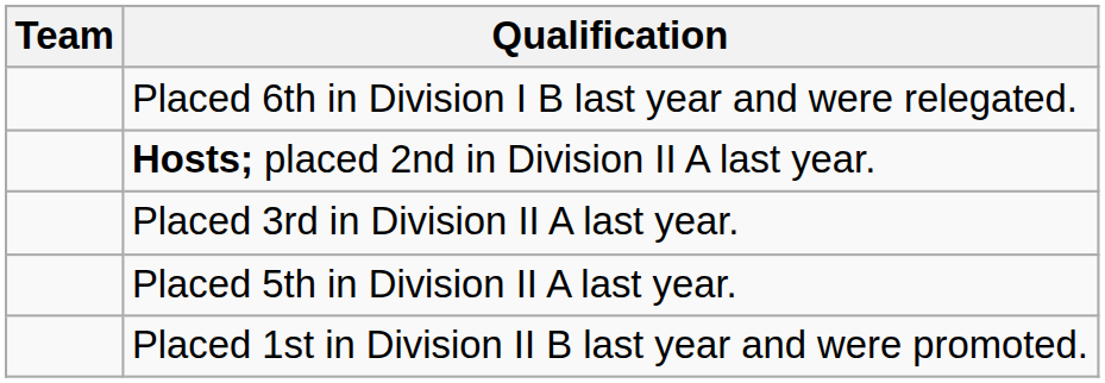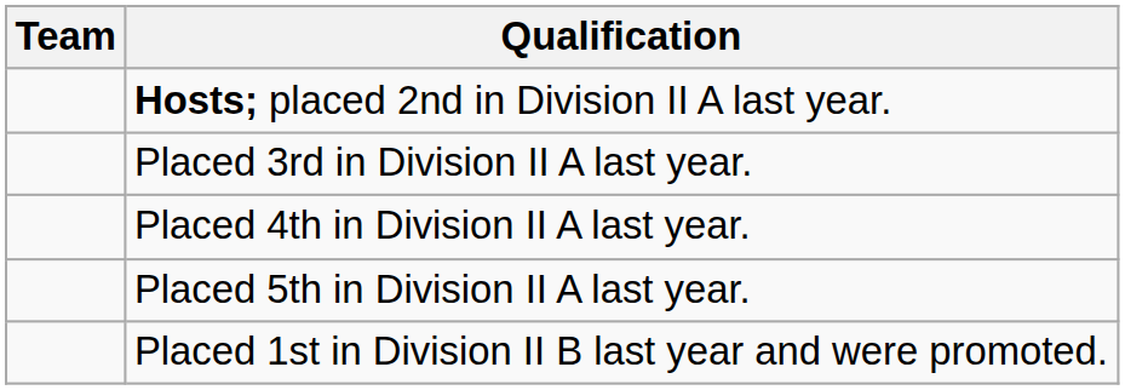- row: Placed 6th in Division I B last year and were relegated.
+ row: Placed 4th in Division II A last year.
